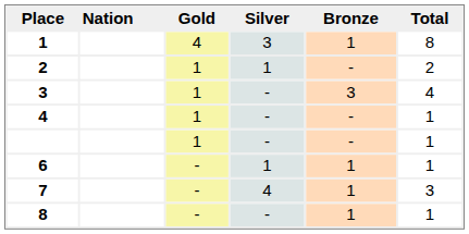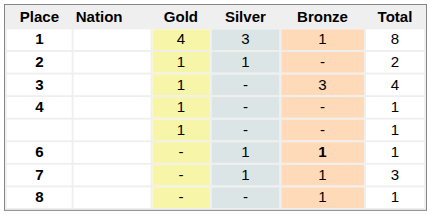6 | Bronze: normal -> bold
7 | Silver: 4 -> 1
